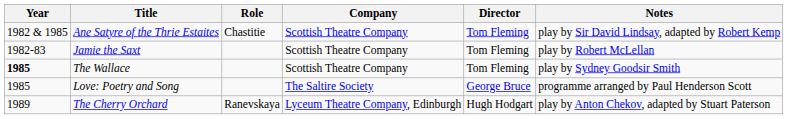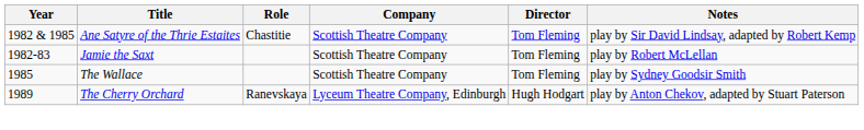The Wallace | Year: bold -> normal
- row: 1985 | Love: Poetry and Song | The Saltire Society | George Bruce | programme arranged by Paul Henderson Scott
